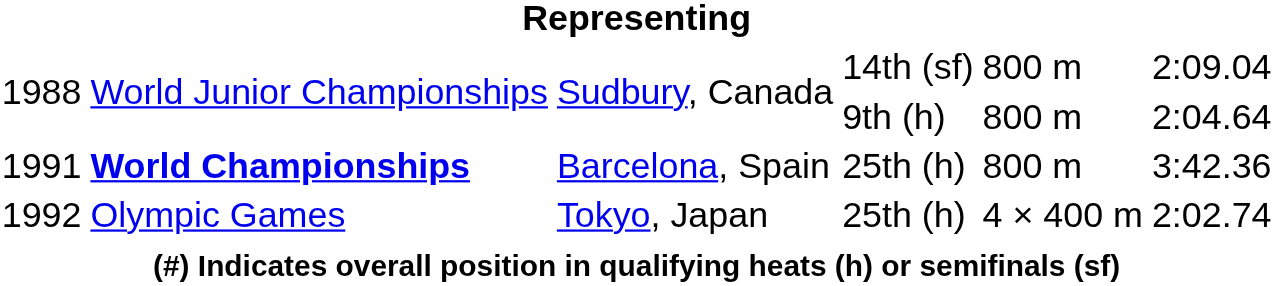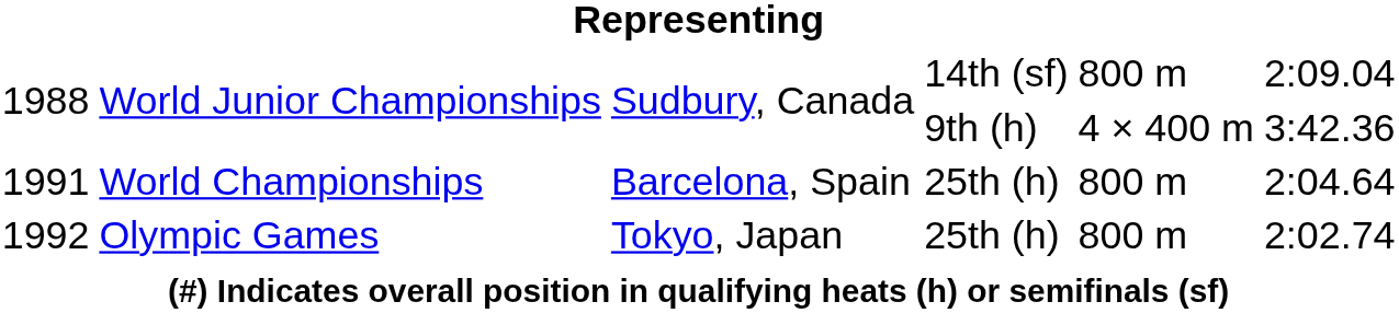1988 / 9th (h) | column 5: 800 m -> 4 × 400 m
1988 / 9th (h) | column 6: 2:04.64 -> 3:42.36
1991 | column 2: bold -> normal
1991 | column 6: 3:42.36 -> 2:04.64
1992 | column 5: 4 × 400 m -> 800 m
